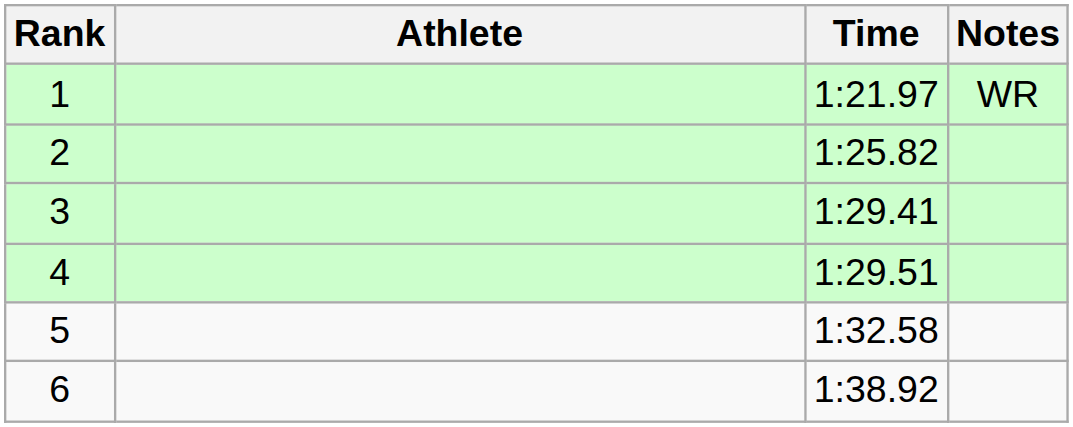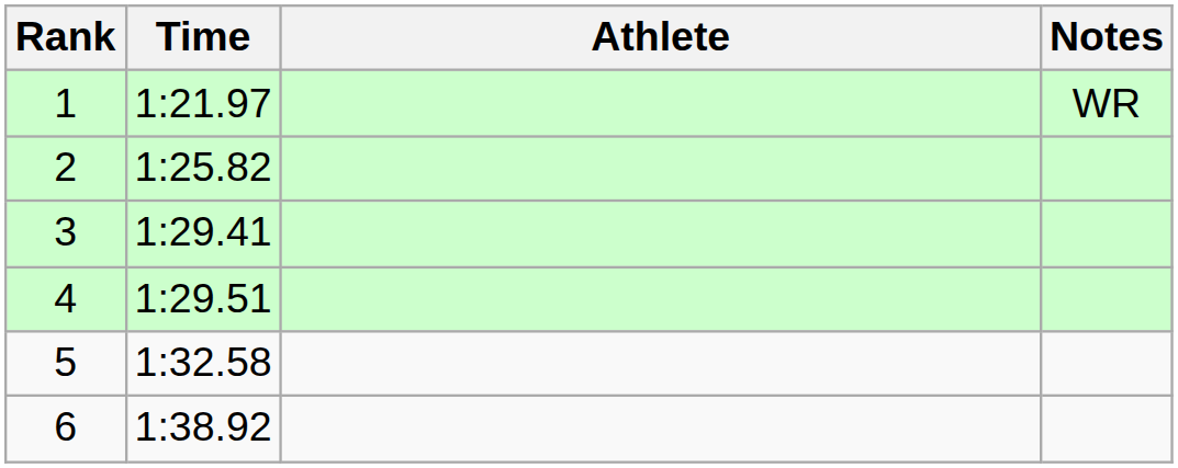columns swapped: Athlete <-> Time
